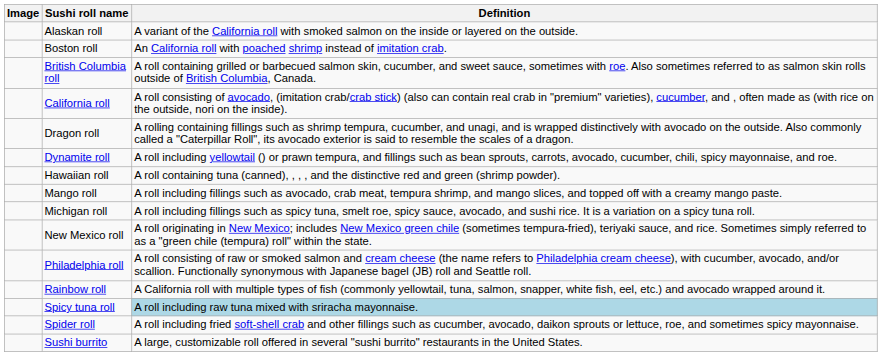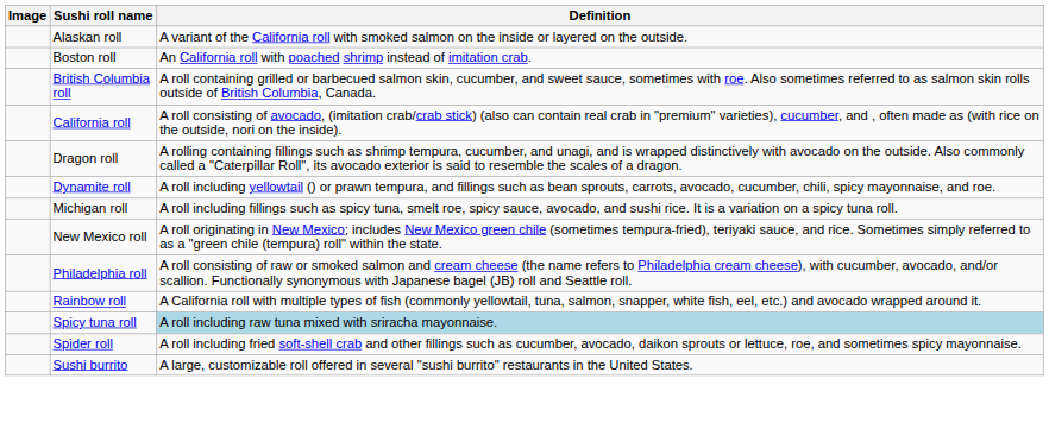- row: Hawaiian roll | A roll containing tuna (canned), , , , and the distinctive red and green (shrimp powder).
- row: Mango roll | A roll including fillings such as avocado, crab meat, tempura shrimp, and mango slices, and topped off with a creamy mango paste.
